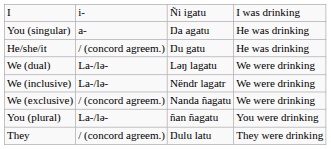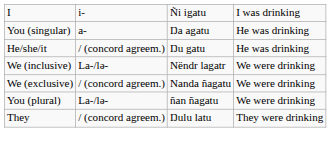- row: We (dual) | La-/lə- | Ləŋ lagatu | We were drinking
You (plural) | column 4: You were drinking -> We were drinking
